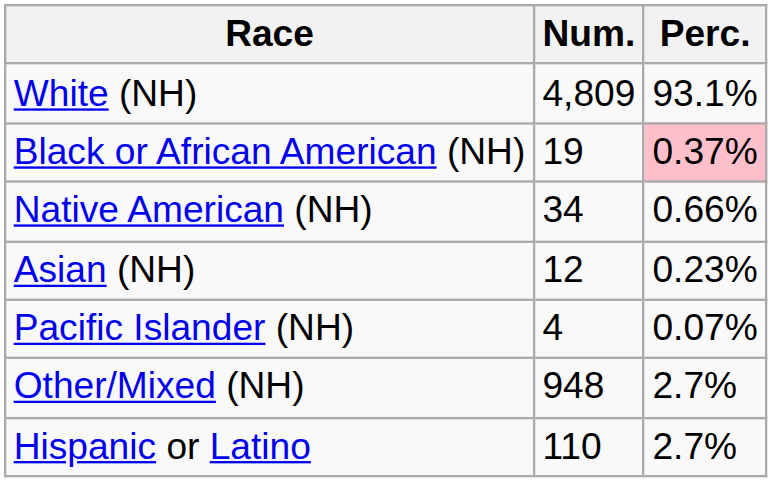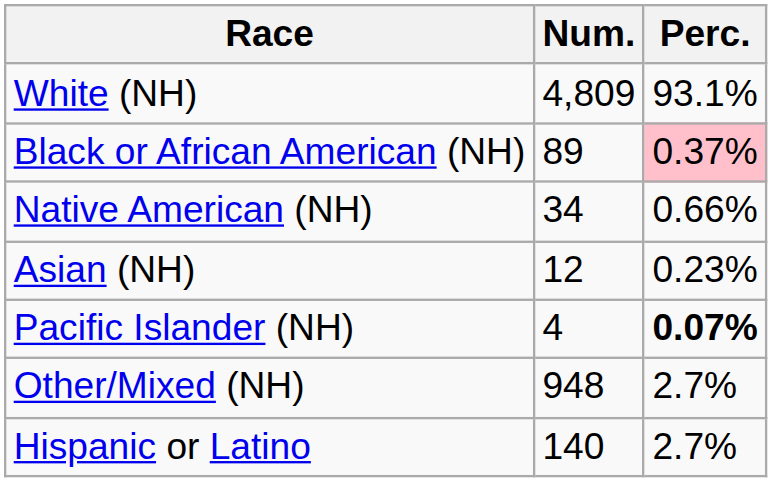Black or African American (NH) | Num.: 19 -> 89
Pacific Islander (NH) | Perc.: normal -> bold
Hispanic or Latino | Num.: 110 -> 140
